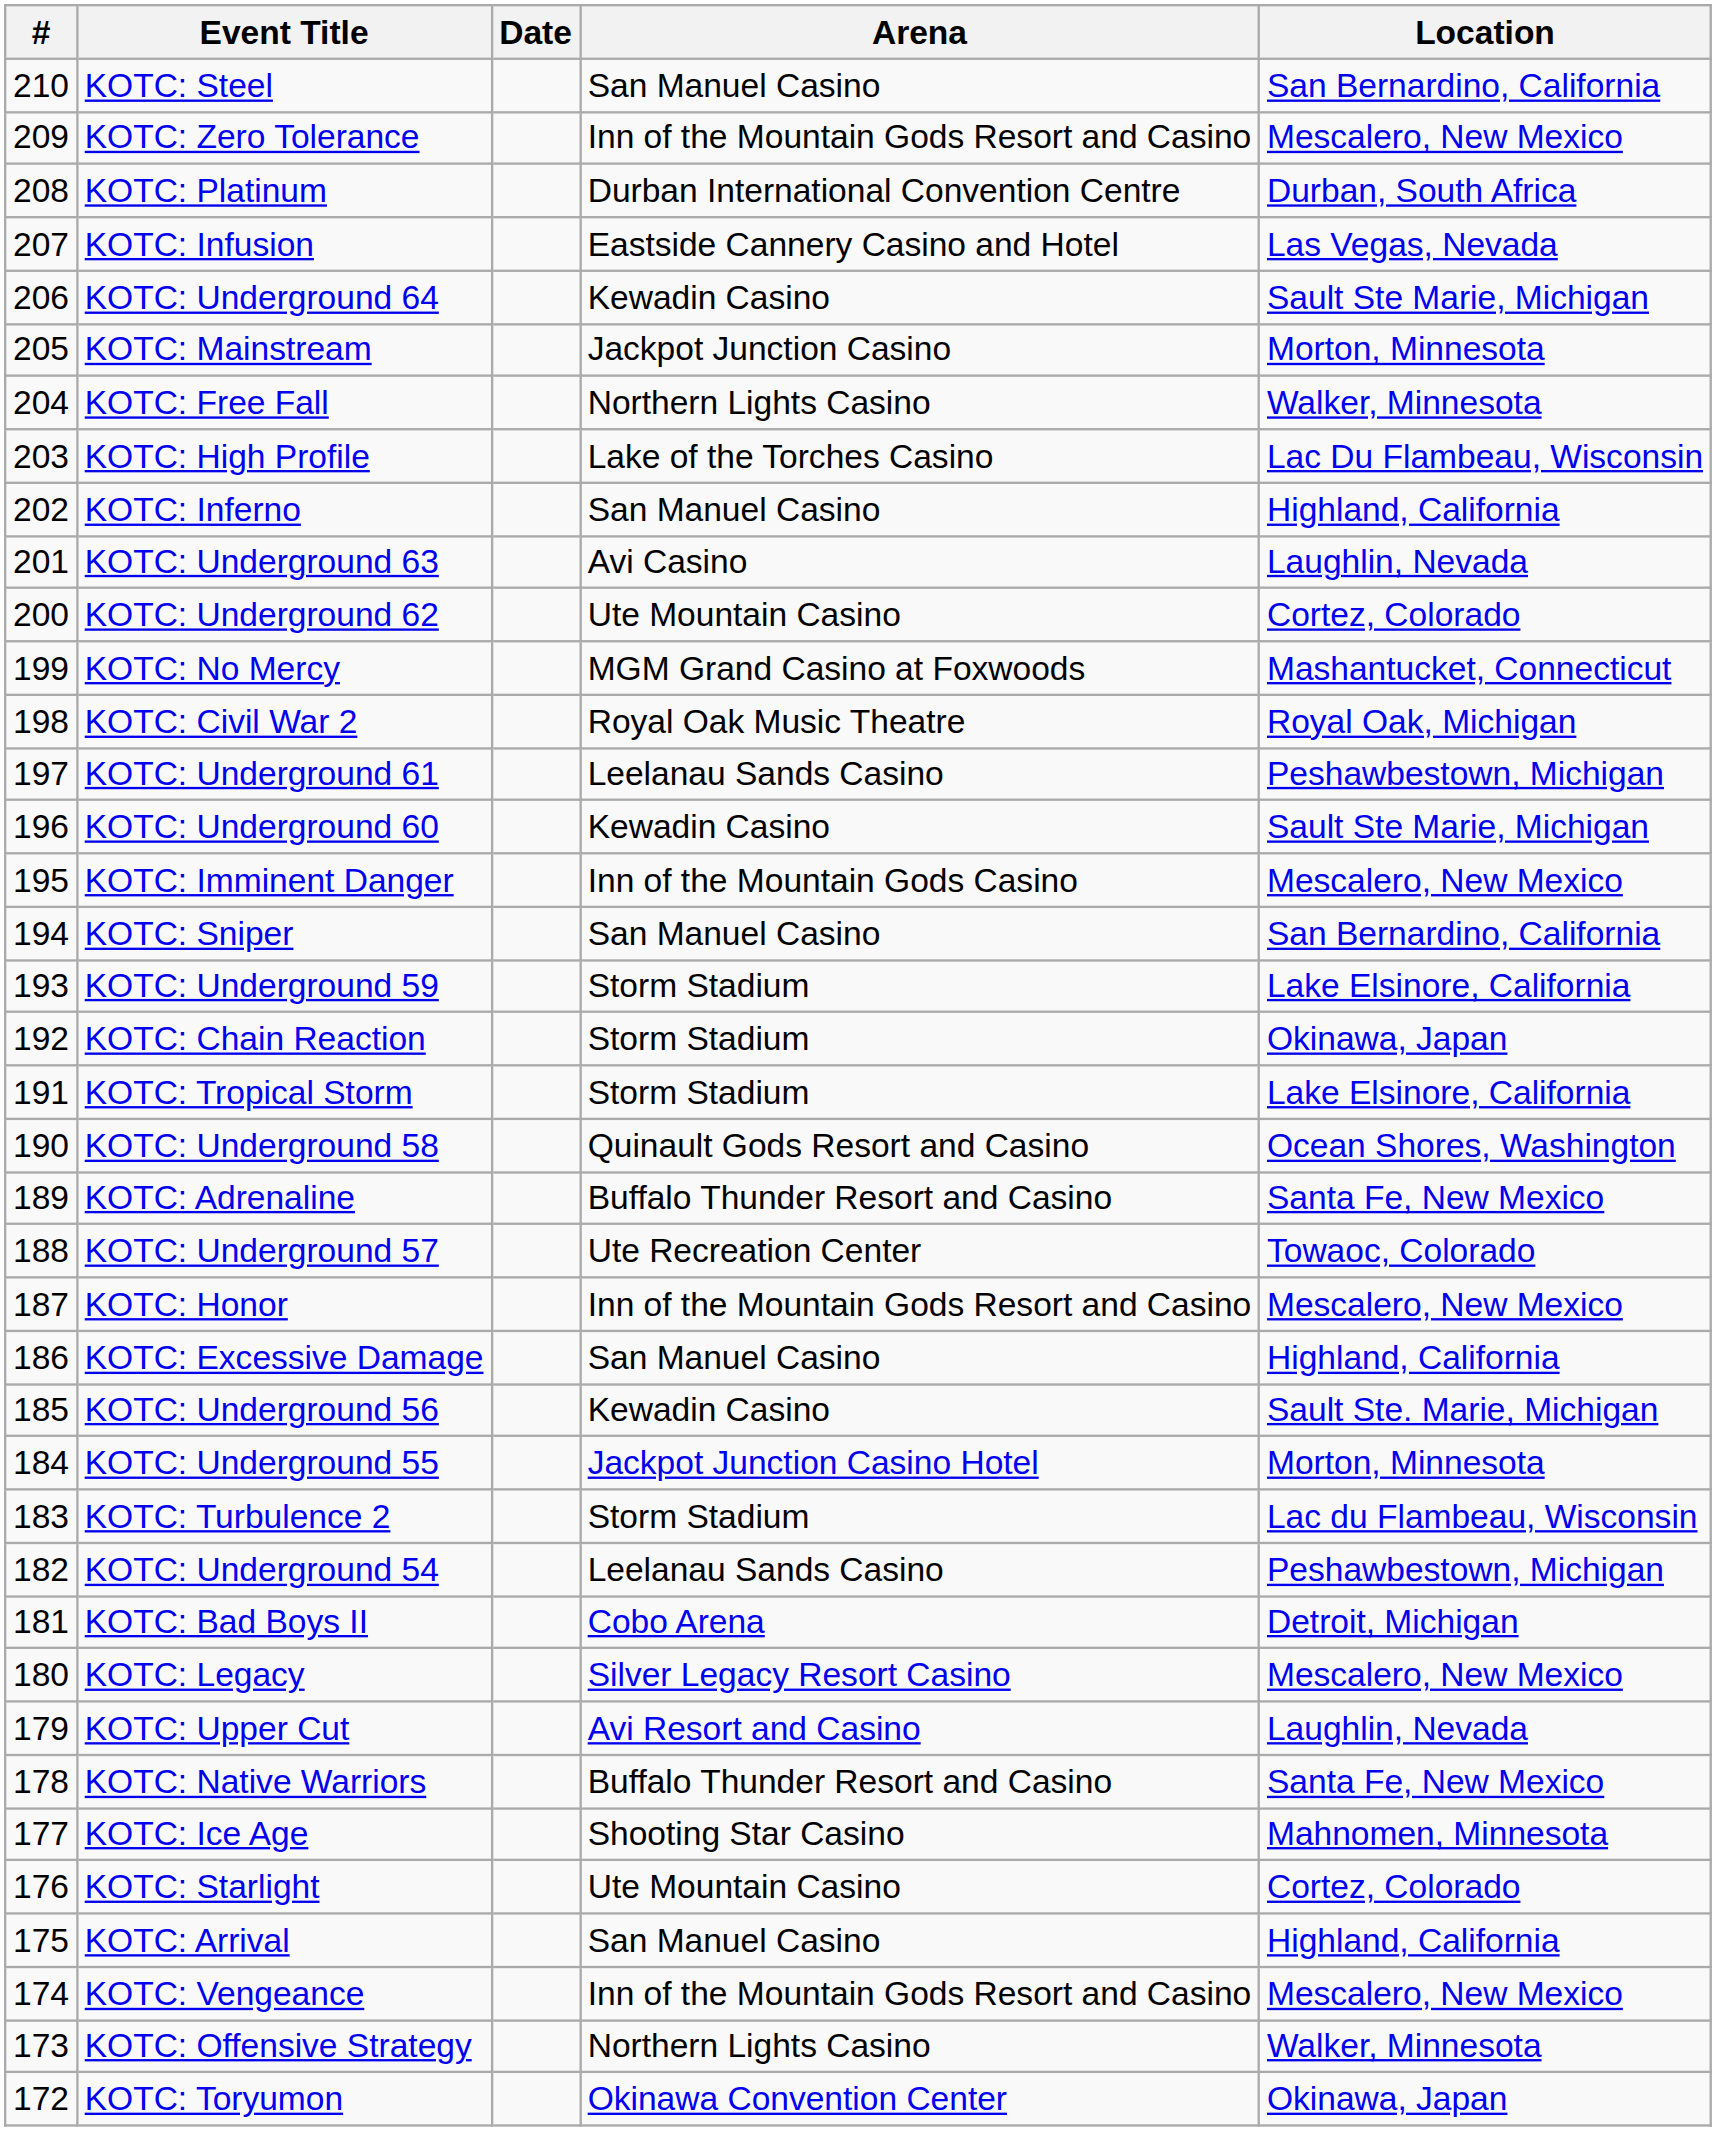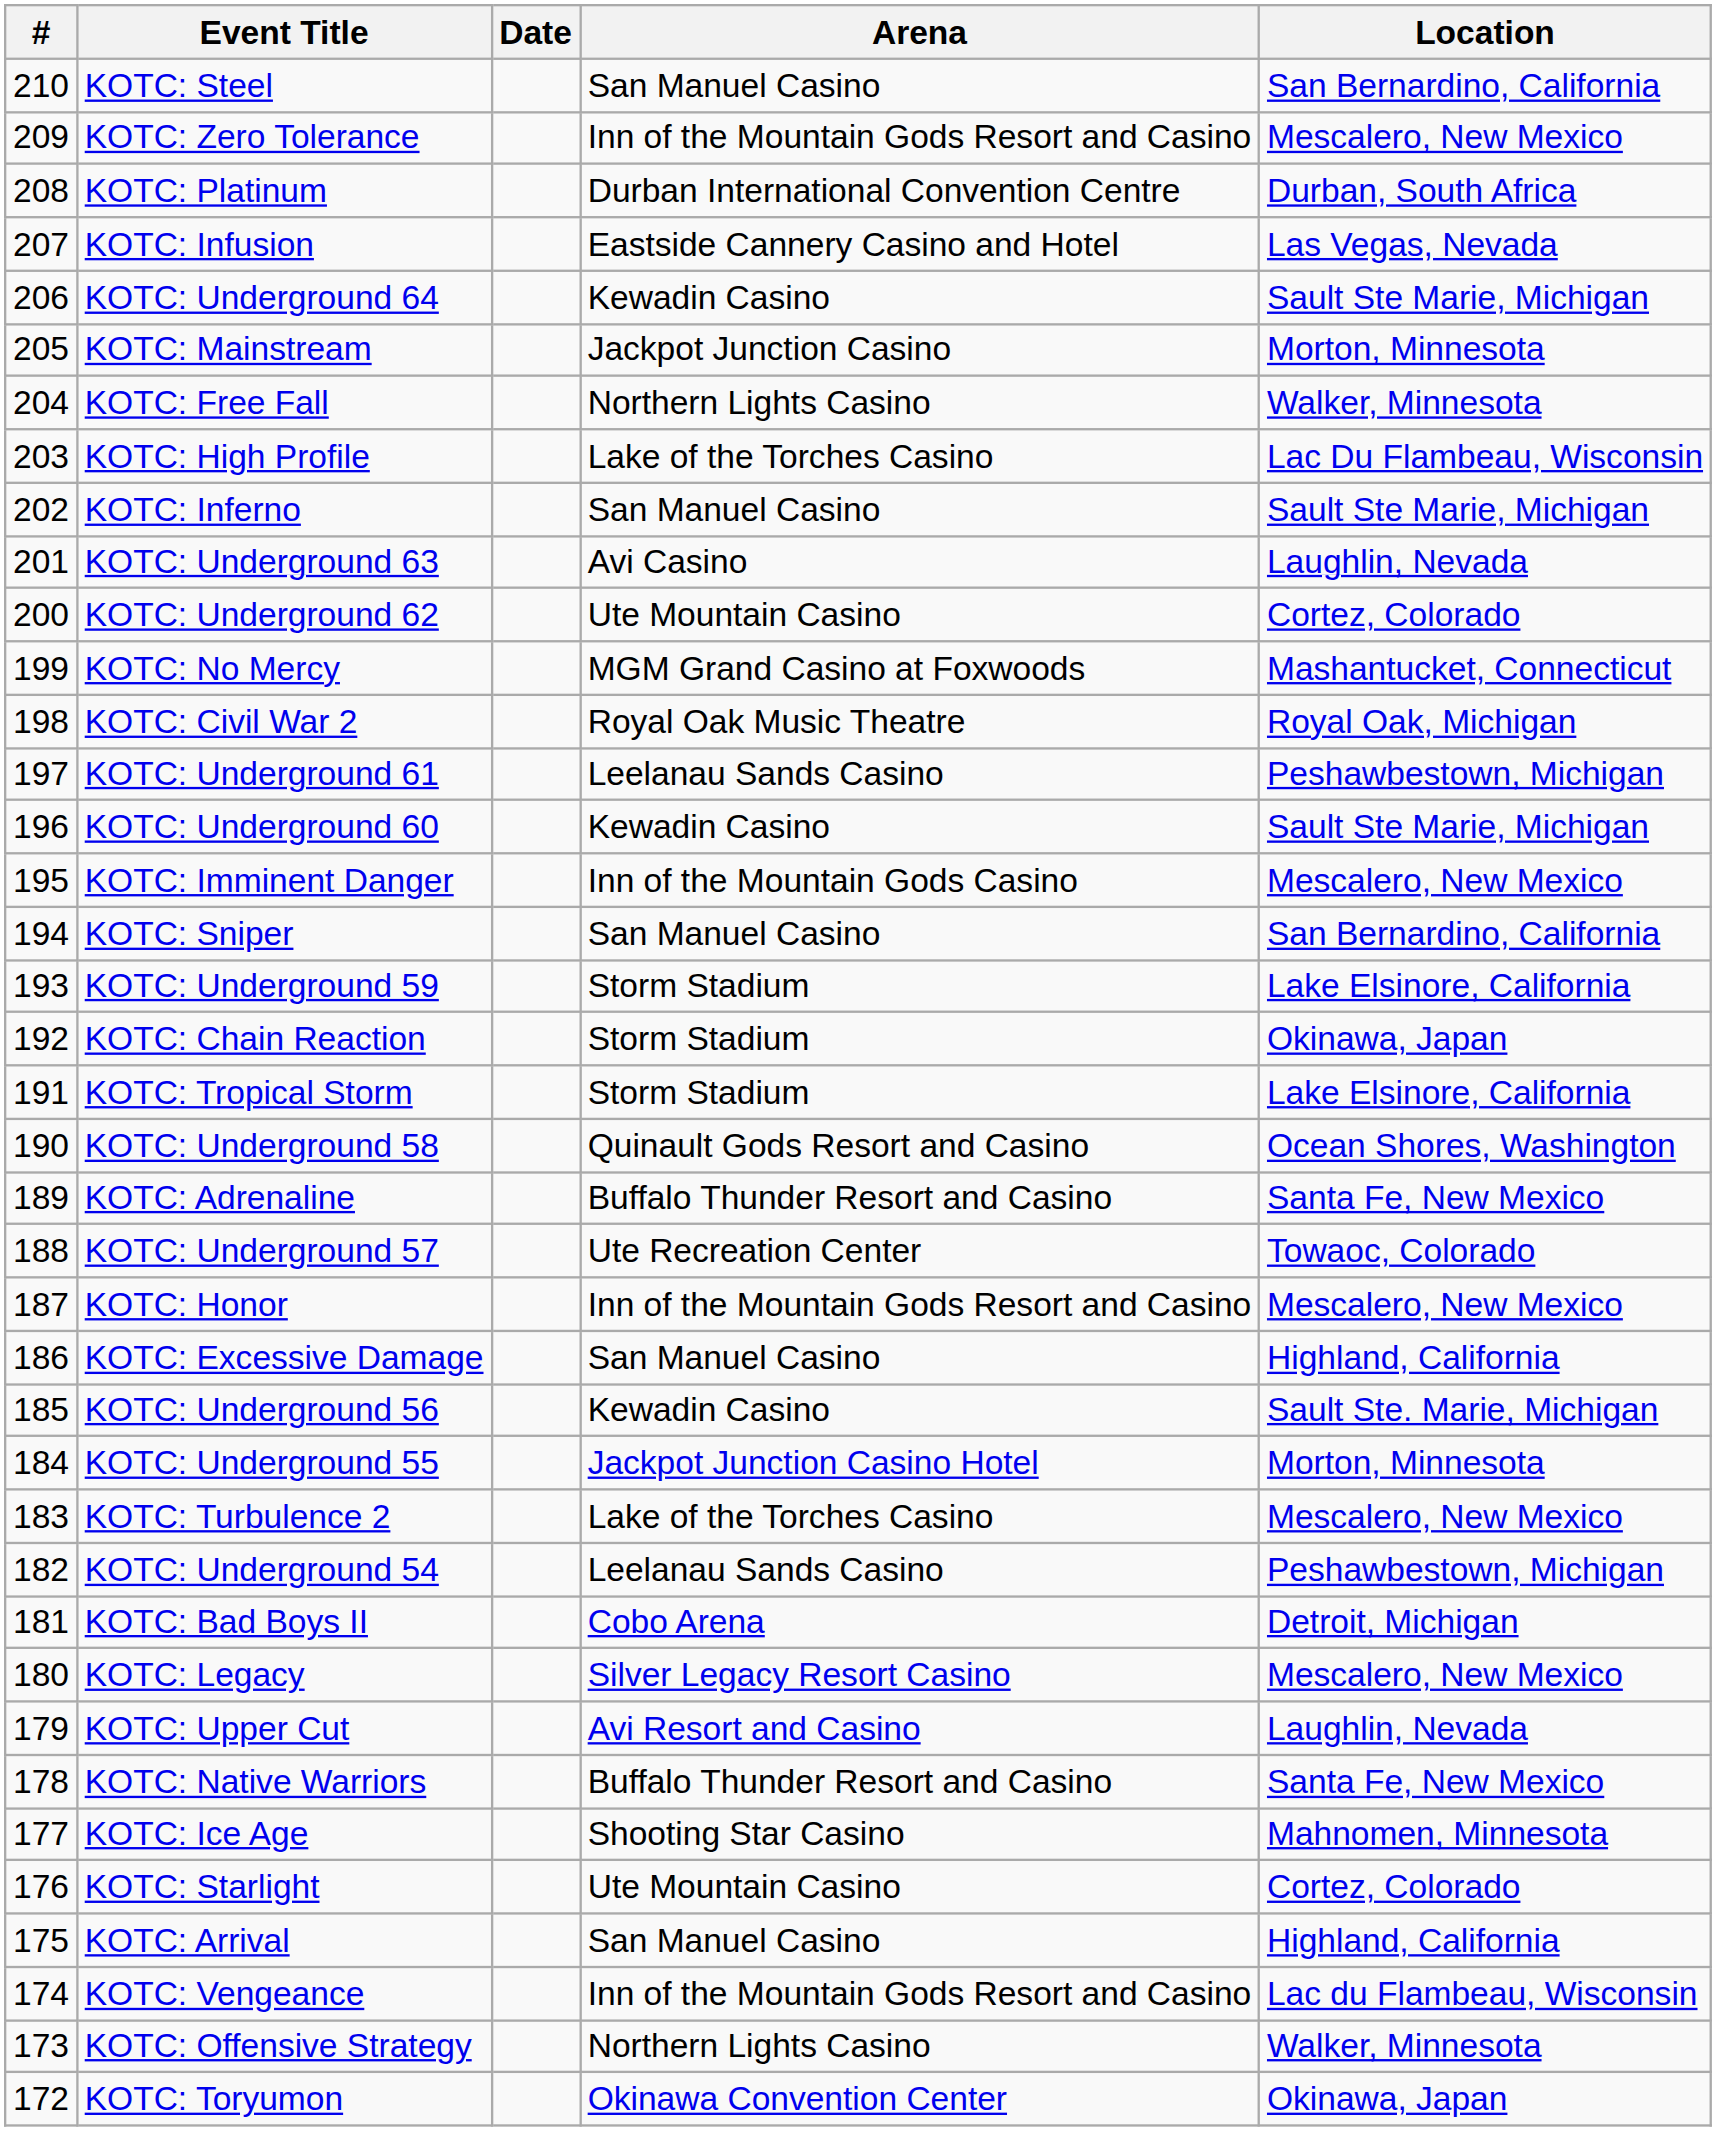KOTC: Inferno | Location: Highland, California -> Sault Ste Marie, Michigan
KOTC: Turbulence 2 | Arena: Storm Stadium -> Lake of the Torches Casino
KOTC: Turbulence 2 | Location: Lac du Flambeau, Wisconsin -> Mescalero, New Mexico
KOTC: Vengeance | Location: Mescalero, New Mexico -> Lac du Flambeau, Wisconsin
